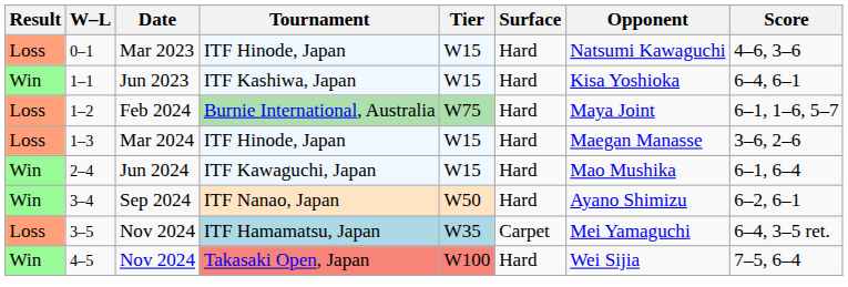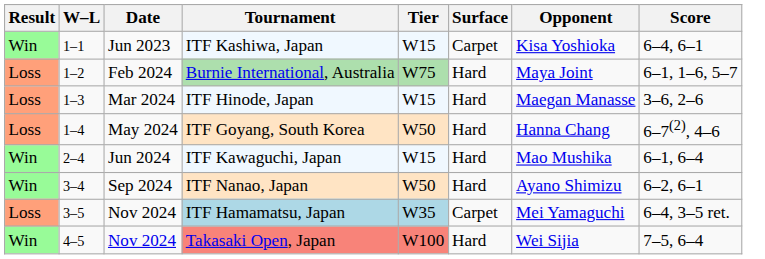- row: Loss | 0–1 | Mar 2023 | ITF Hinode, Japan | W15 | Hard | Natsumi Kawaguchi | 4–6, 3–6
1–1 | Surface: Hard -> Carpet
+ row: Loss | 1–4 | May 2024 | ITF Goyang, South Korea | W50 | Hard | Hanna Chang | 6–7(2), 4–6
